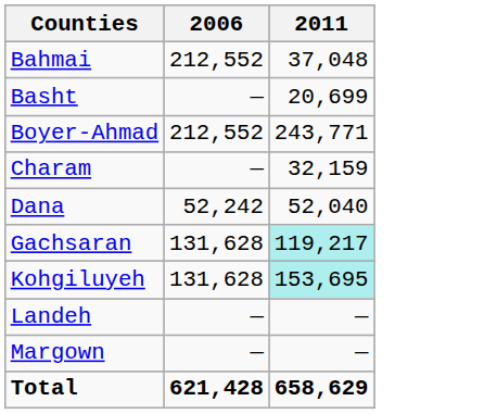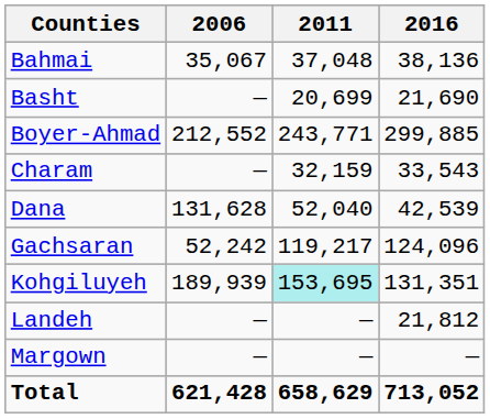+ column: 2016 | 38,136 | 21,690 | 299,885 | 33,543 | 42,539 | 124,096 | 131,351 | 21,812 | — | 713,052
Bahmai | 2006: 212,552 -> 35,067
Dana | 2006: 52,242 -> 131,628
Gachsaran | 2006: 131,628 -> 52,242
Gachsaran | 2011: paleturquoise background -> no background
Kohgiluyeh | 2006: 131,628 -> 189,939
